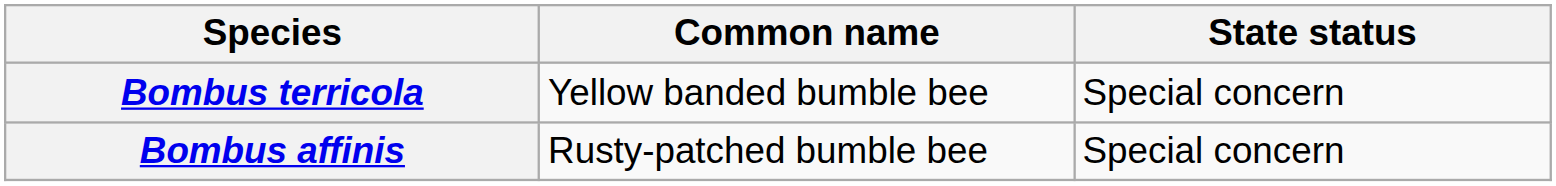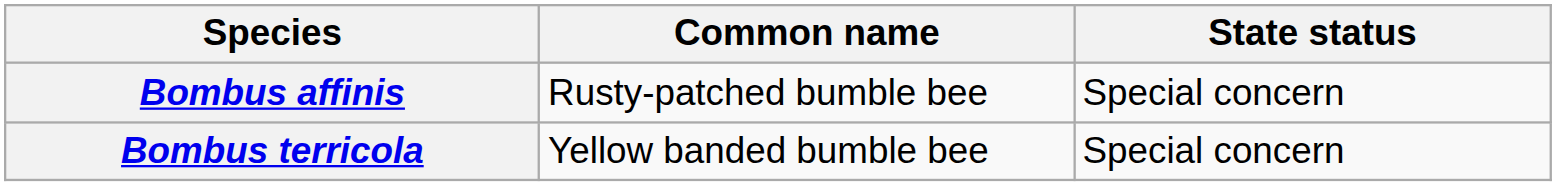rows swapped: Bombus affinis <-> Bombus terricola
